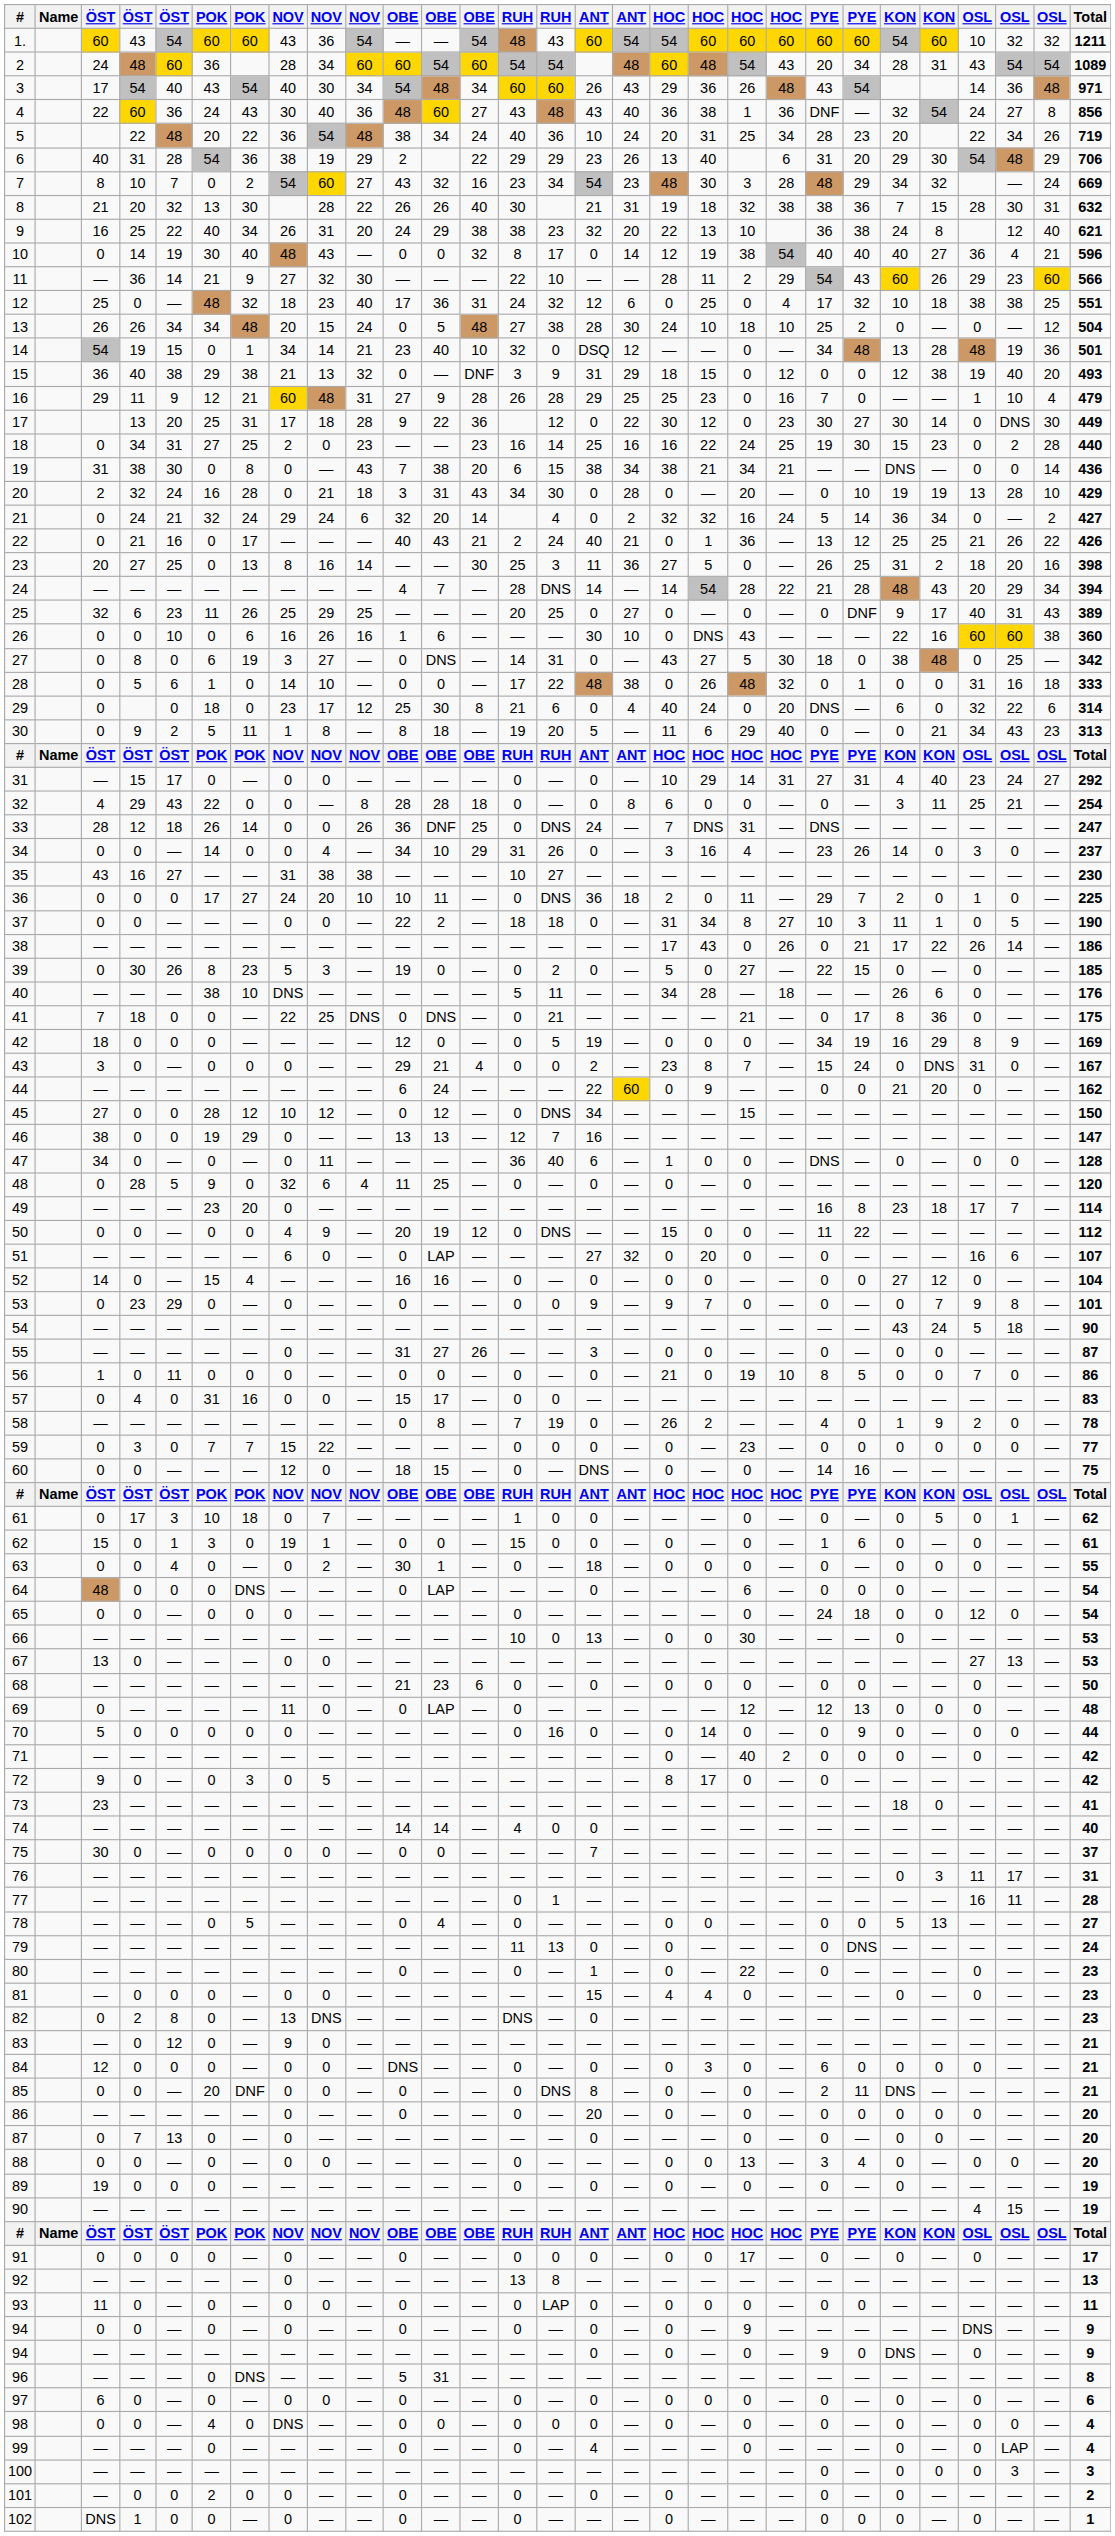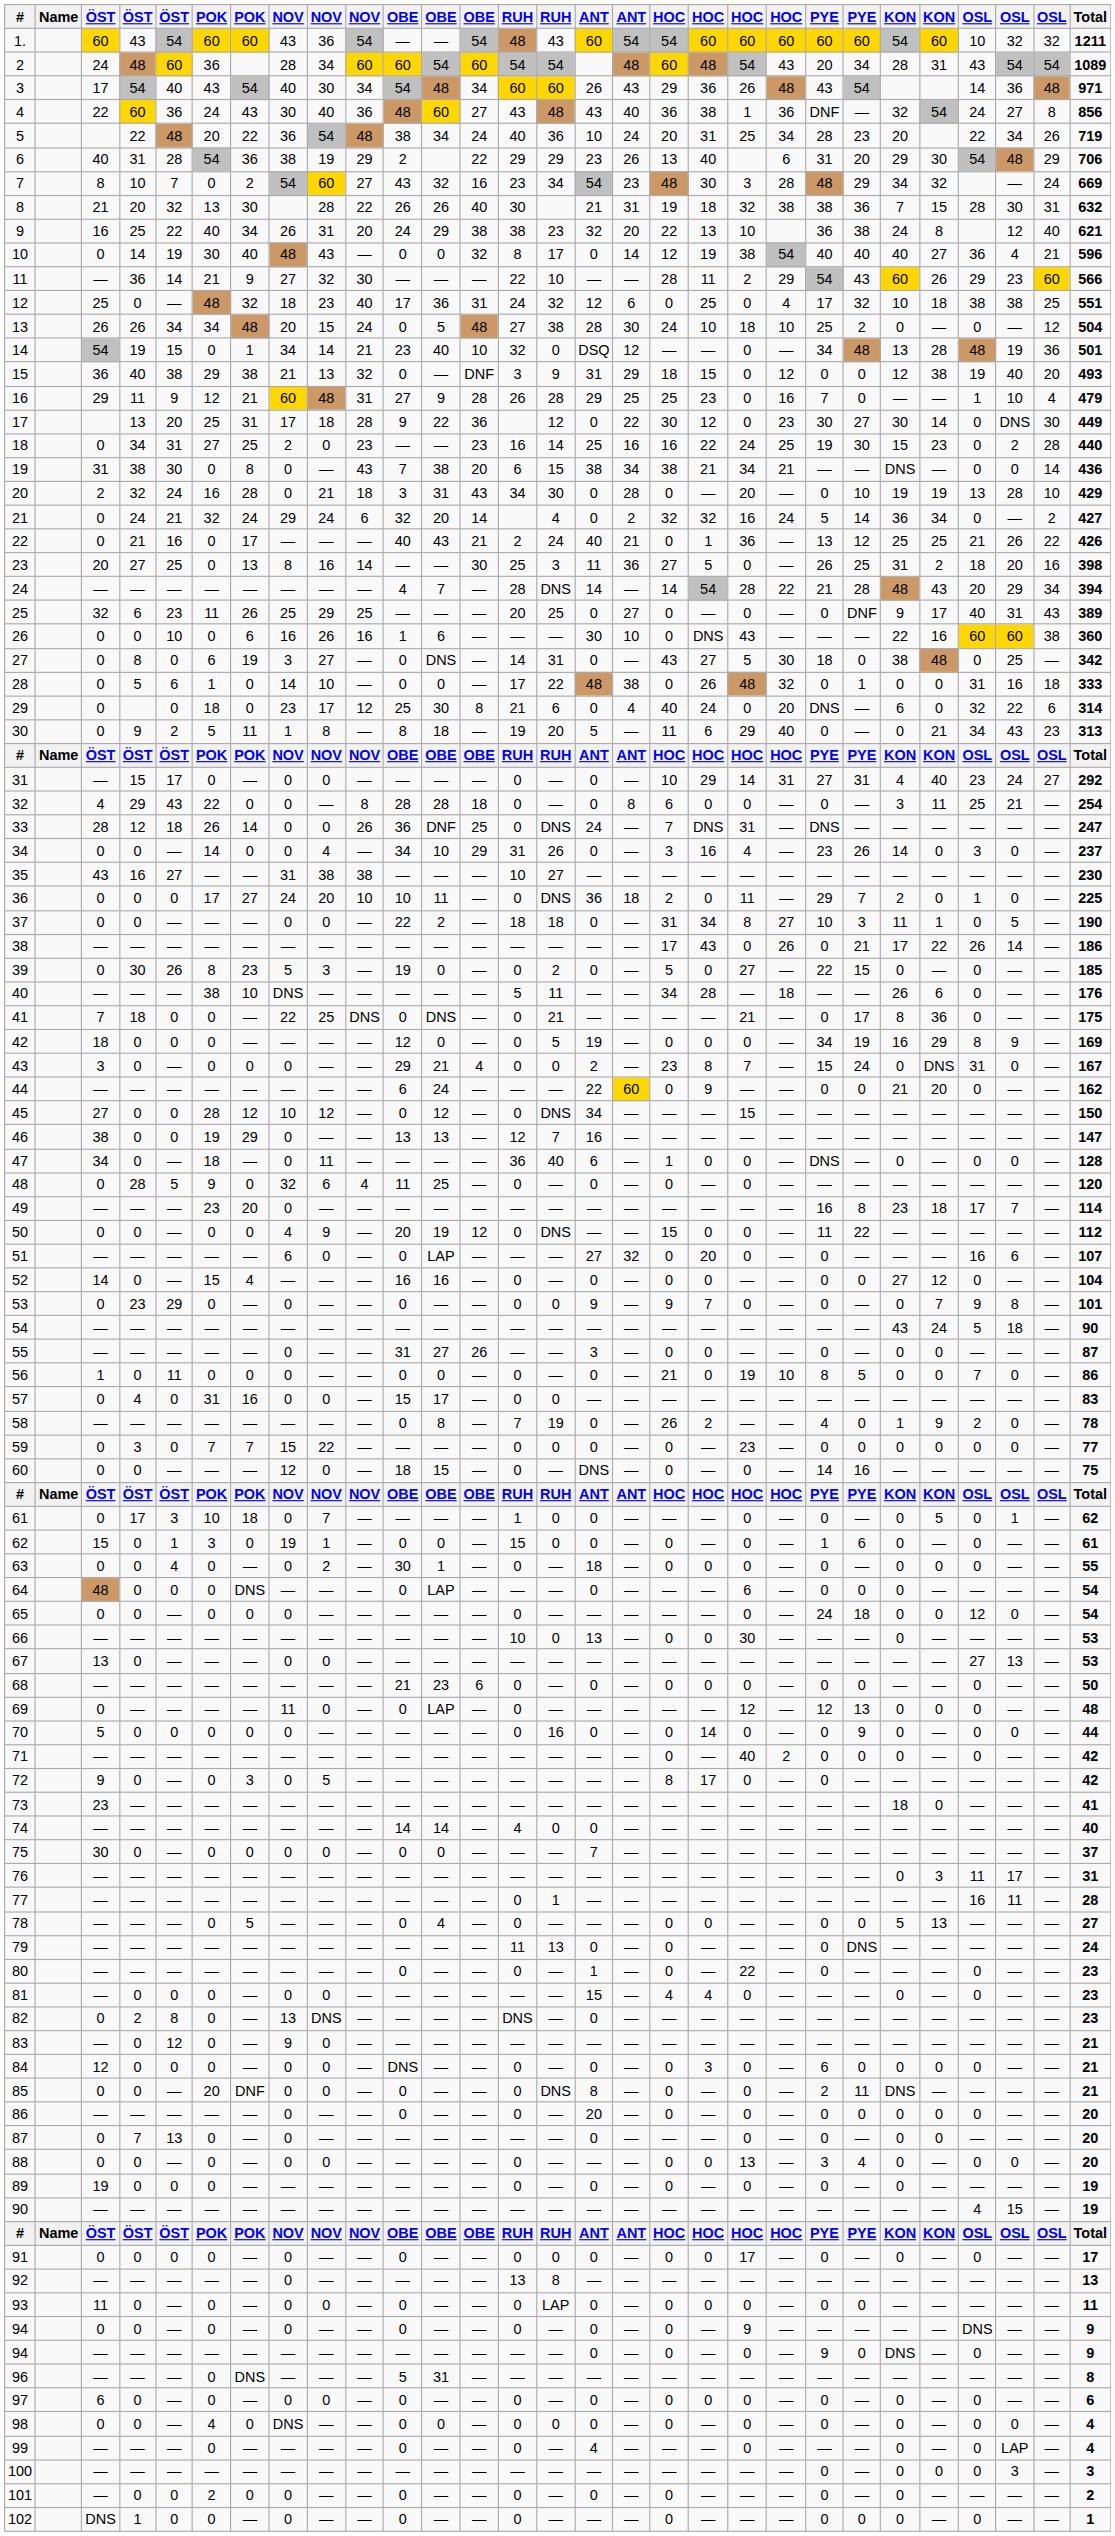47 | column 6: 0 -> 18
